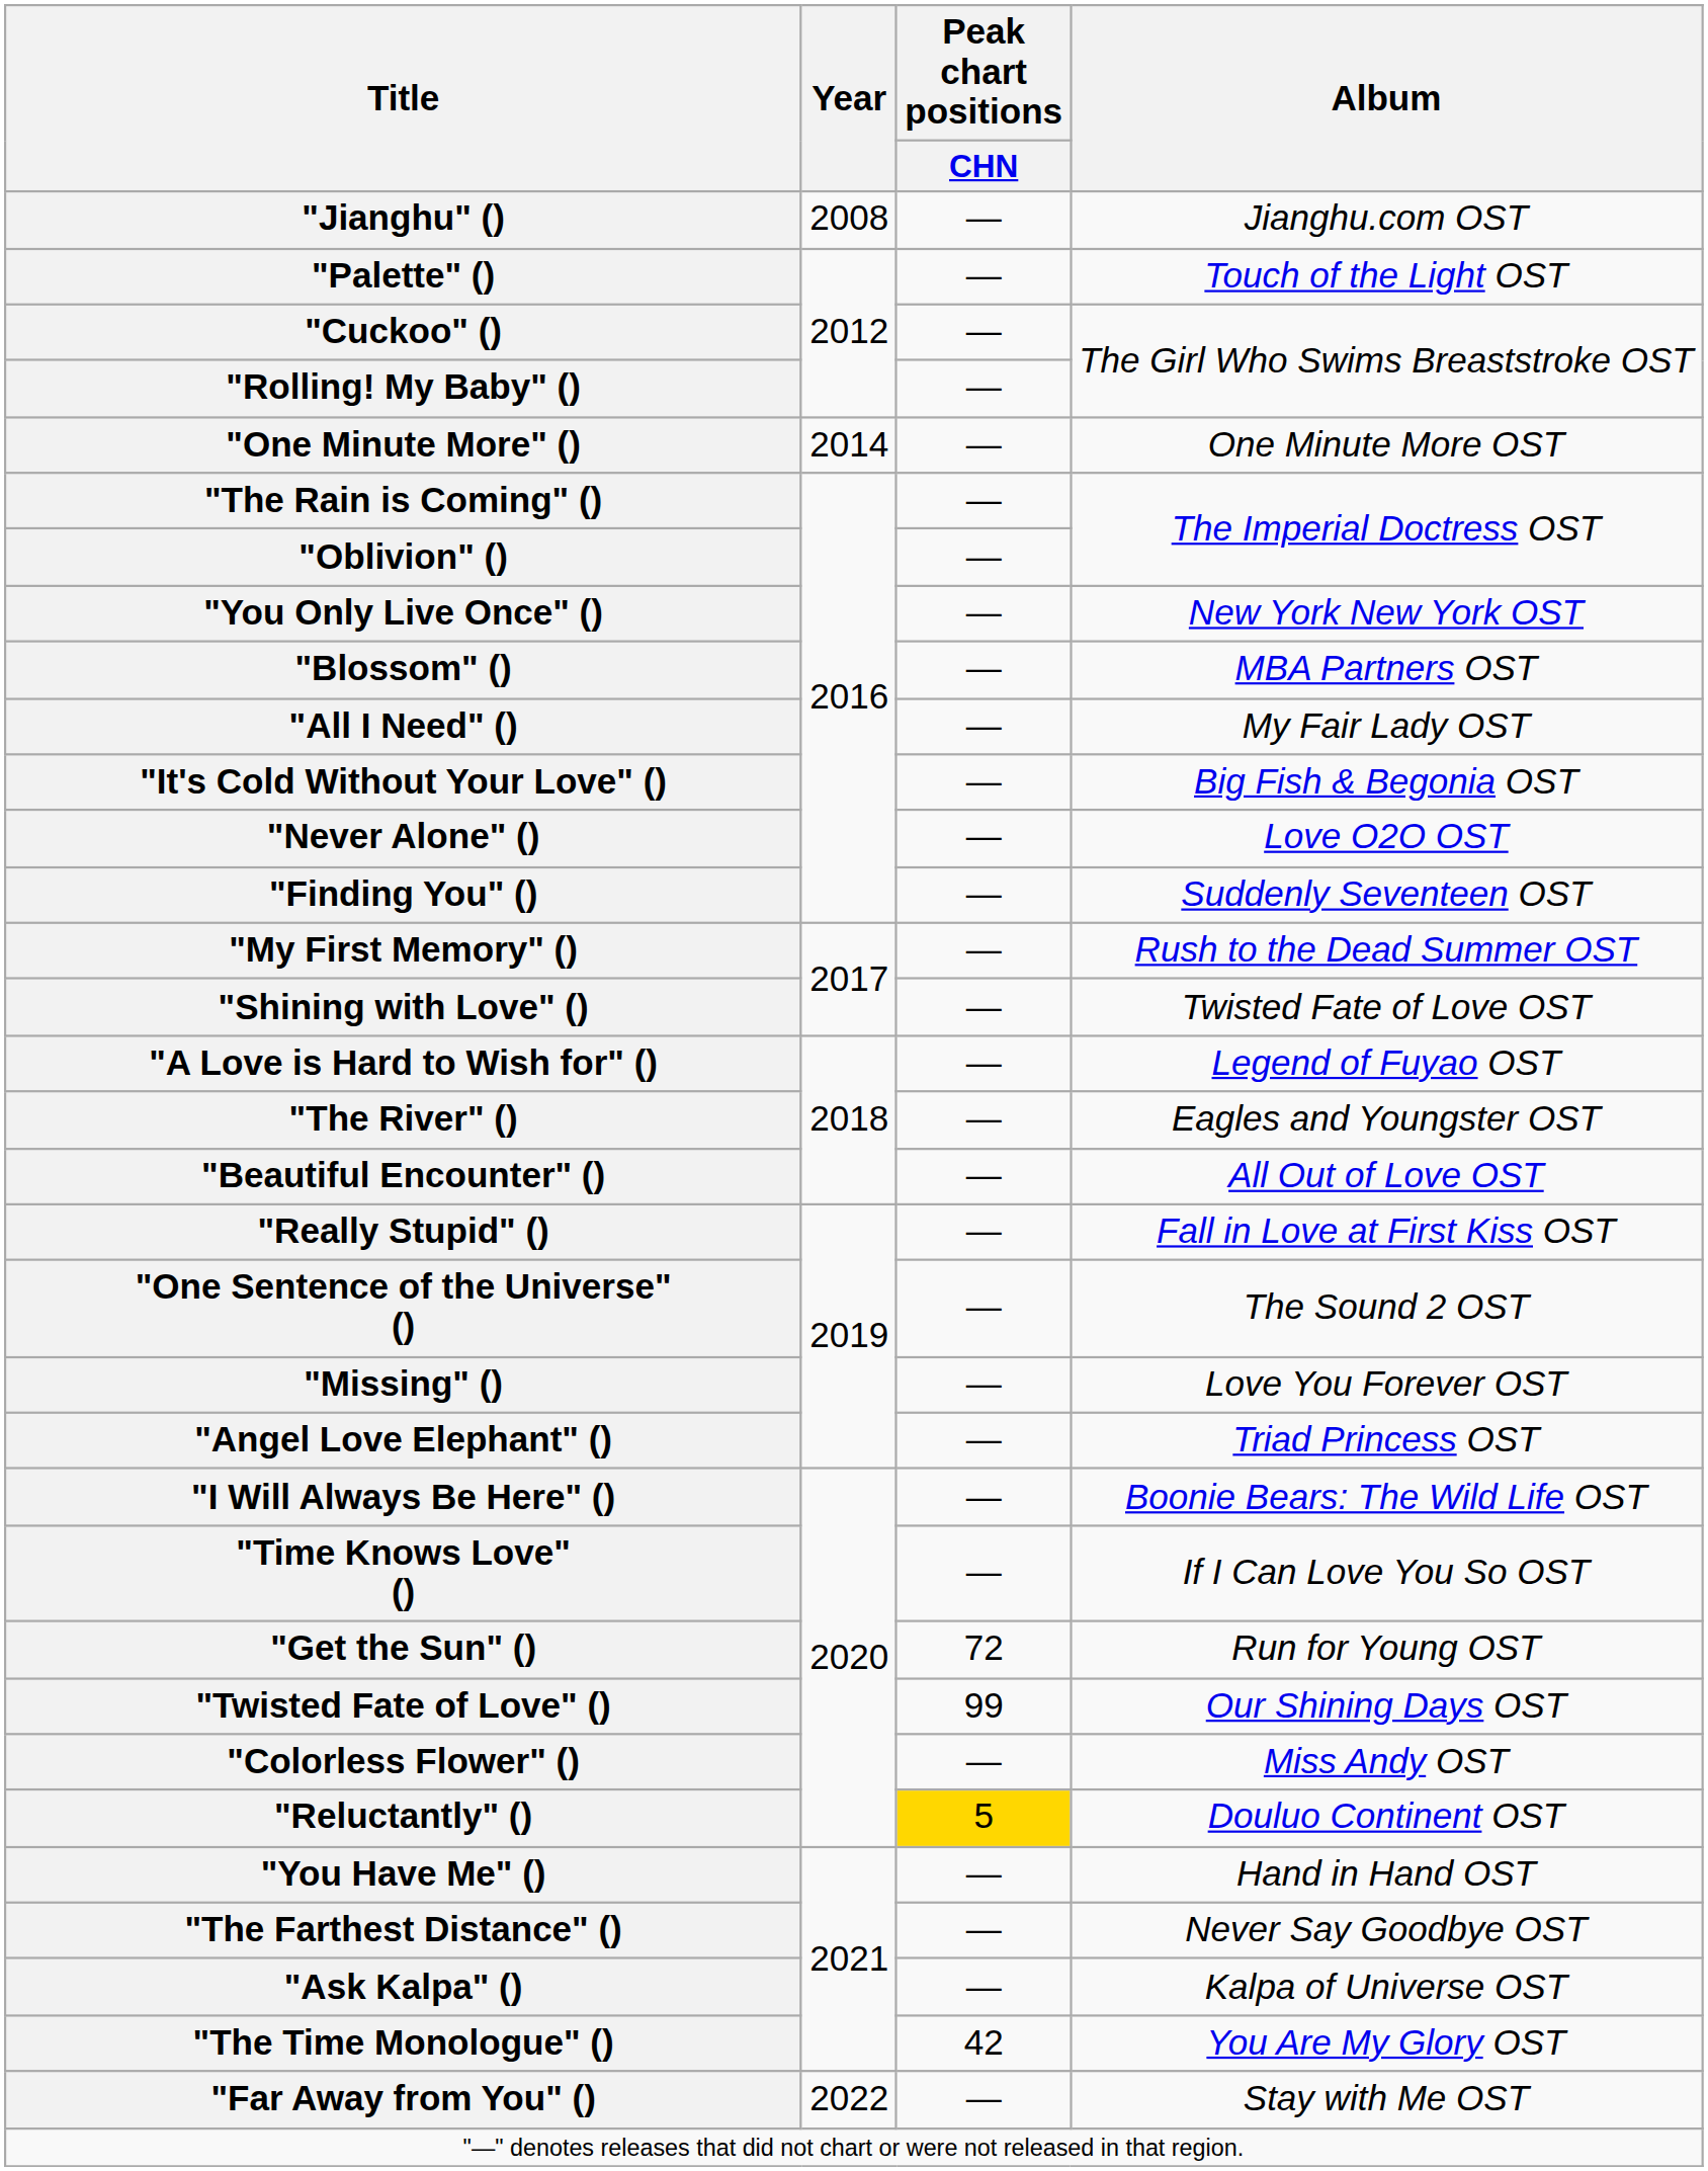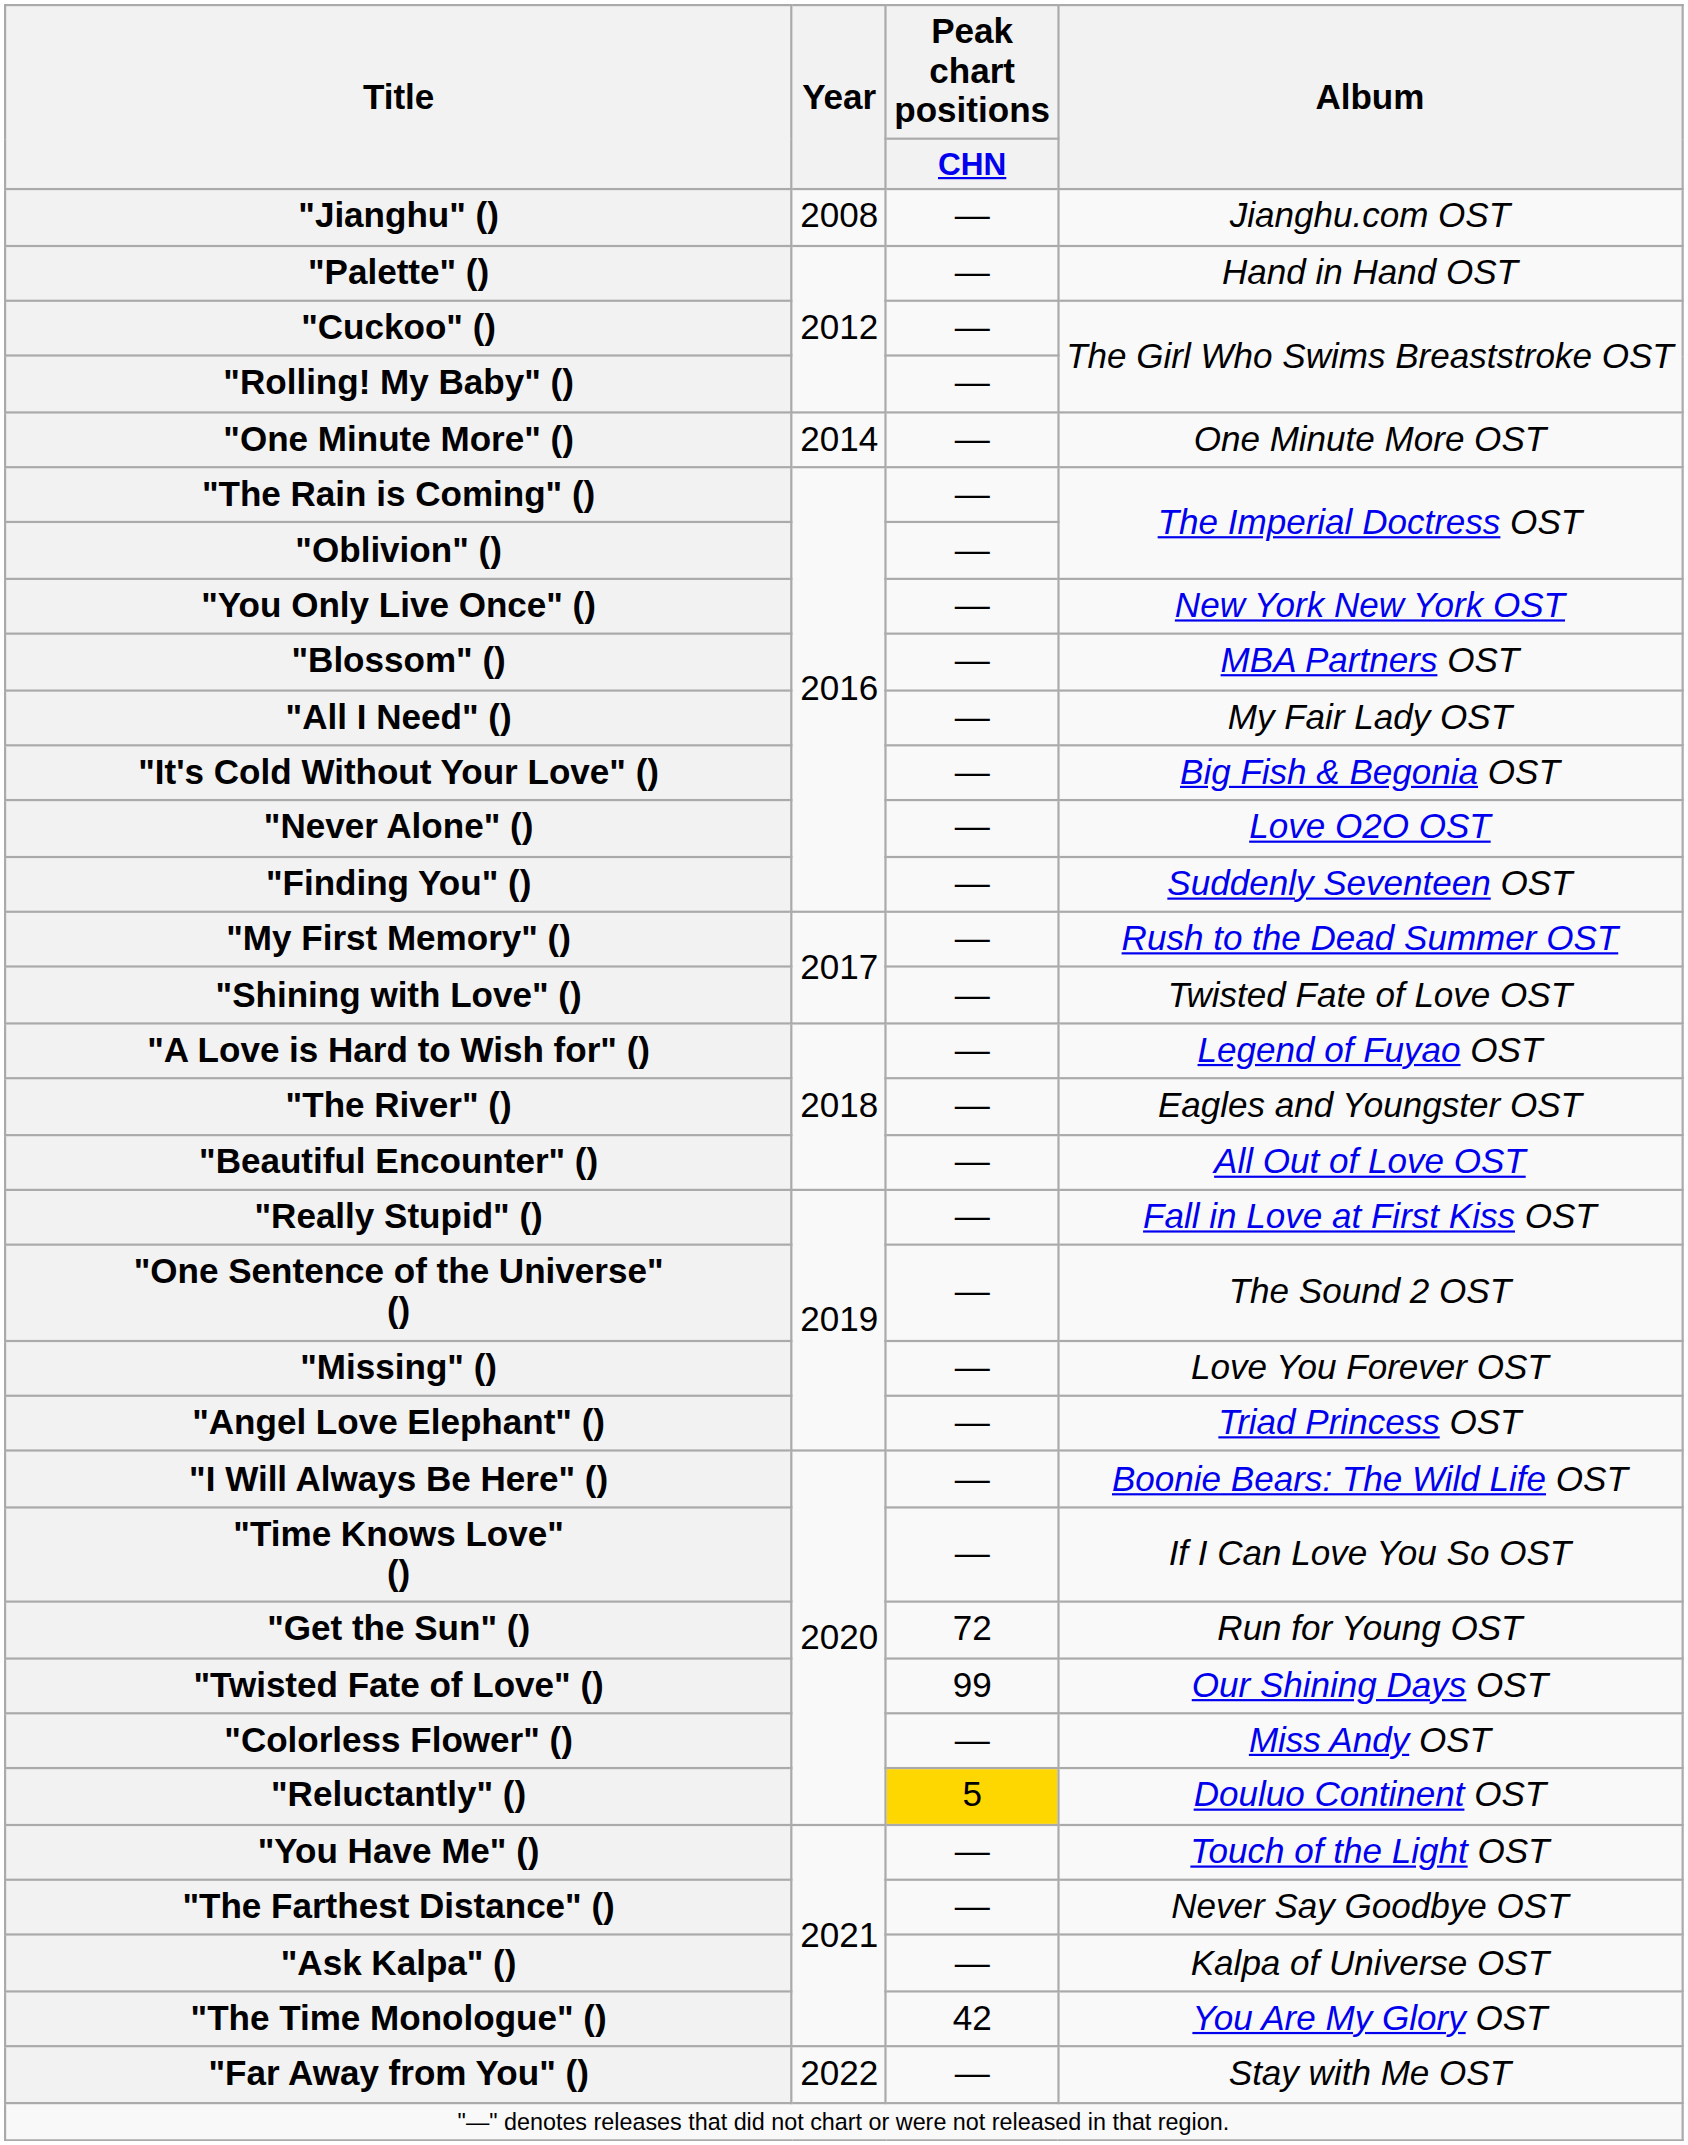"Palette" () | Album: Touch of the Light OST -> Hand in Hand OST
"You Have Me" () | Album: Hand in Hand OST -> Touch of the Light OST
